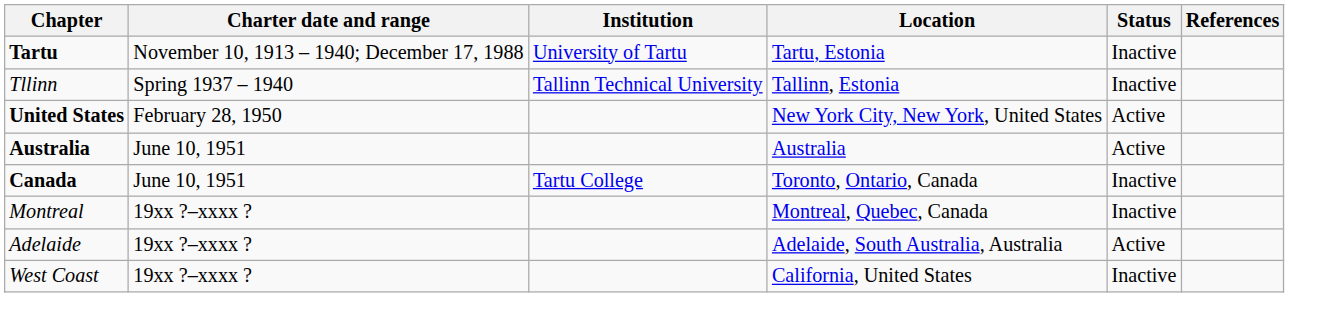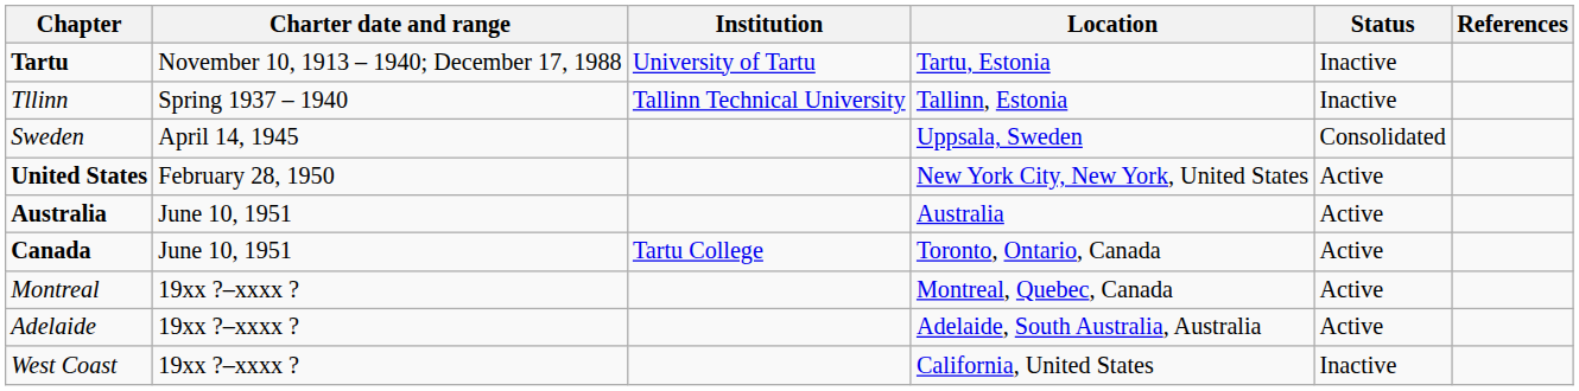+ row: Sweden | April 14, 1945 | Uppsala, Sweden | Consolidated
Canada | Status: Inactive -> Active
Montreal | Status: Inactive -> Active
